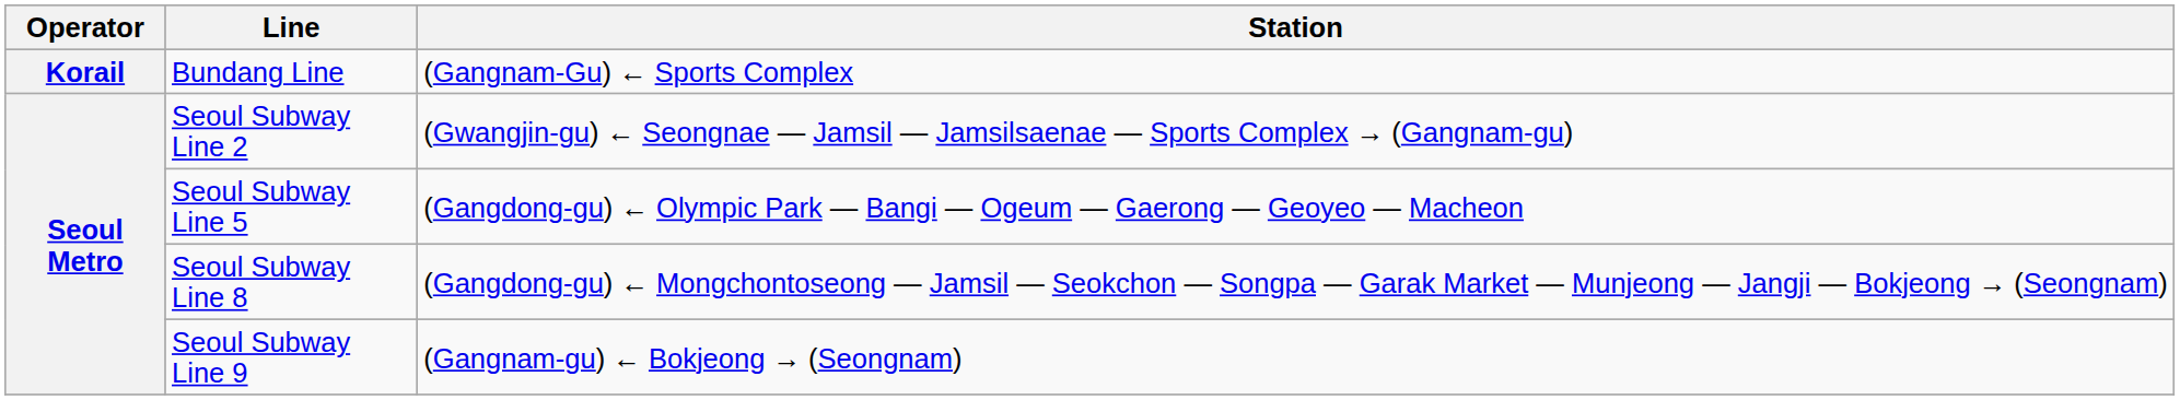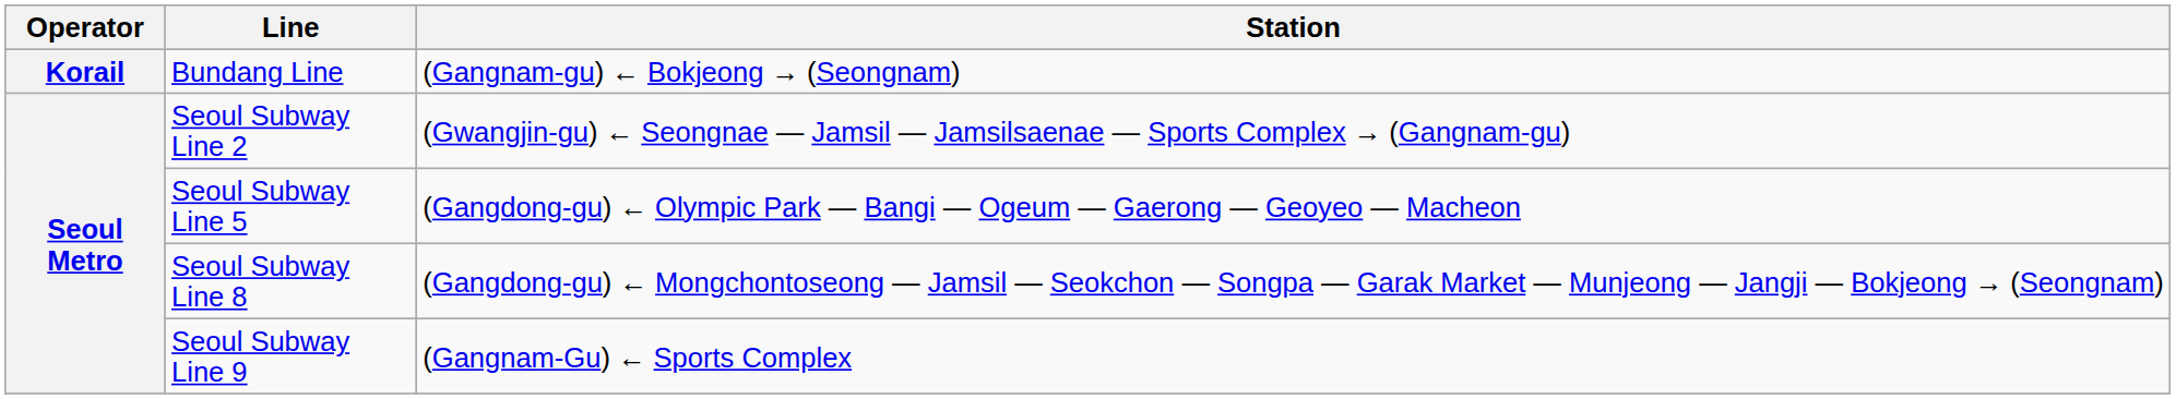Bundang Line | Station: (Gangnam-Gu) ← Sports Complex -> (Gangnam-gu) ← Bokjeong → (Seongnam)
Seoul Subway Line 9 | Station: (Gangnam-gu) ← Bokjeong → (Seongnam) -> (Gangnam-Gu) ← Sports Complex
